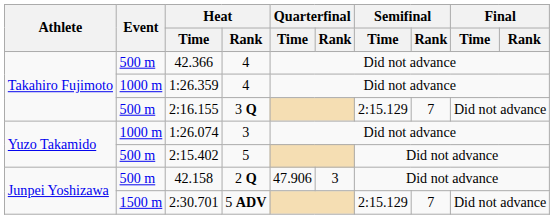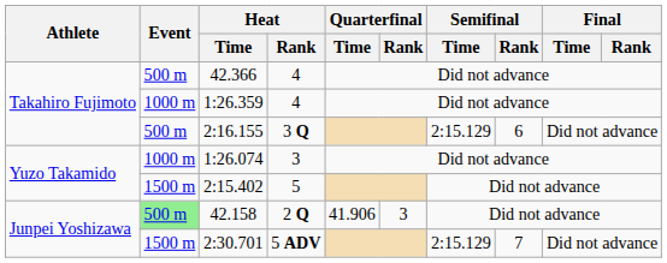2:16.155 | Semifinal / Rank: 7 -> 6
2:15.402 | Event: 500 m -> 1500 m
42.158 | Event: no background -> lightgreen background
42.158 | Quarterfinal / Time: 47.906 -> 41.906
